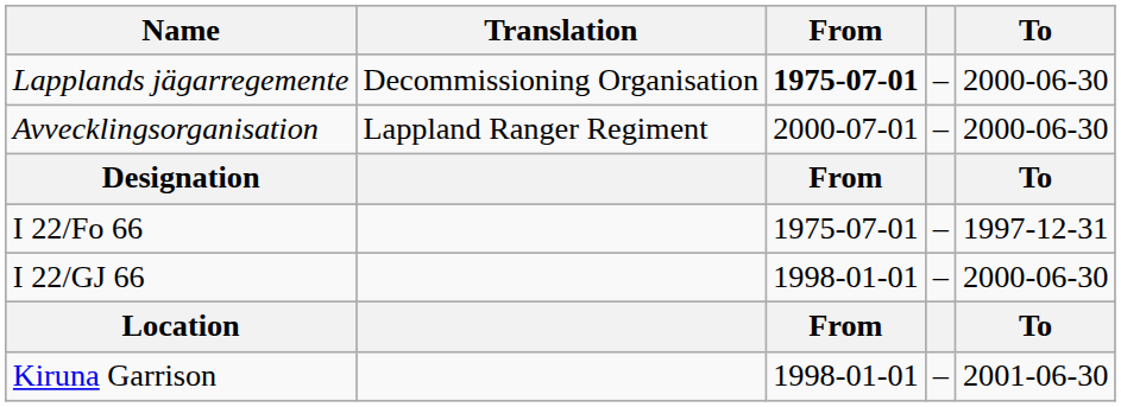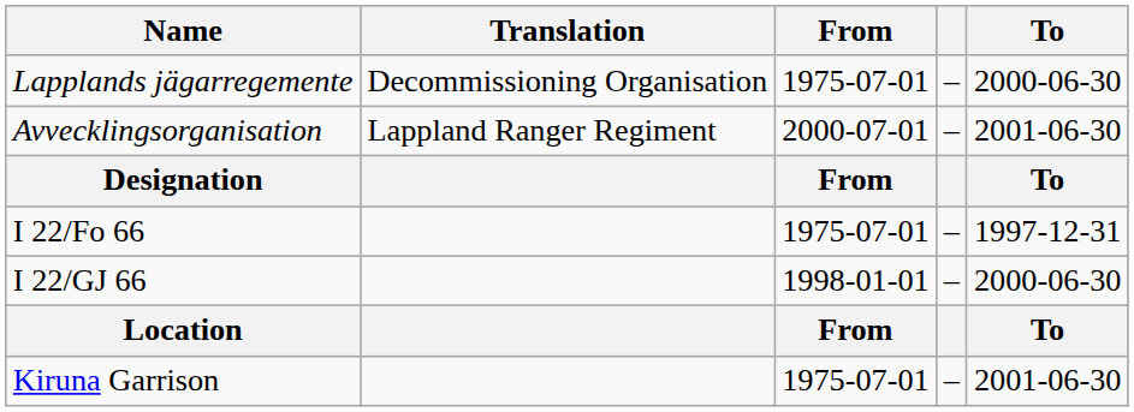Lapplands jägarregemente | From: bold -> normal
Avvecklingsorganisation | To: 2000-06-30 -> 2001-06-30
Kiruna Garrison | From: 1998-01-01 -> 1975-07-01
